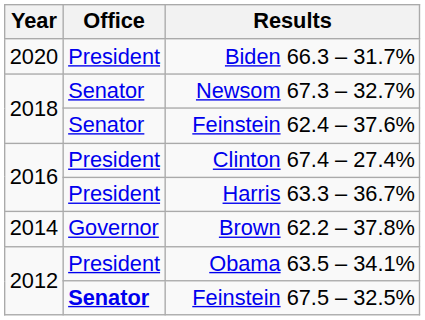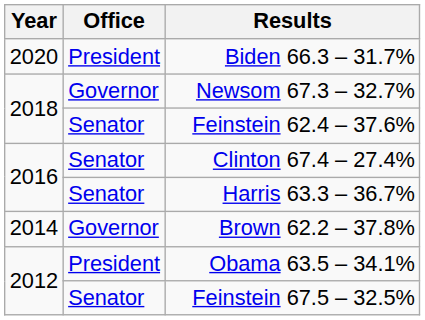Newsom 67.3 – 32.7% | Office: Senator -> Governor
Clinton 67.4 – 27.4% | Office: President -> Senator
Harris 63.3 – 36.7% | Office: President -> Senator
Feinstein 67.5 – 32.5% | Office: bold -> normal
